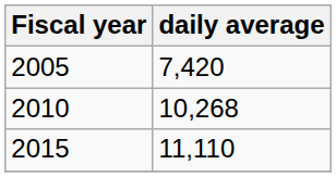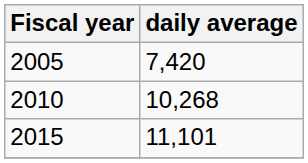2015 | daily average: 11,110 -> 11,101
